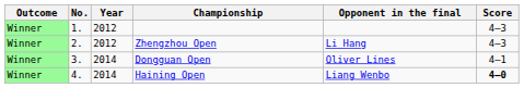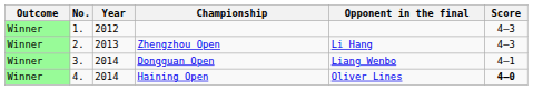Zhengzhou Open | Year: 2012 -> 2013
Dongguan Open | Opponent in the final: Oliver Lines -> Liang Wenbo
Haining Open | Opponent in the final: Liang Wenbo -> Oliver Lines
